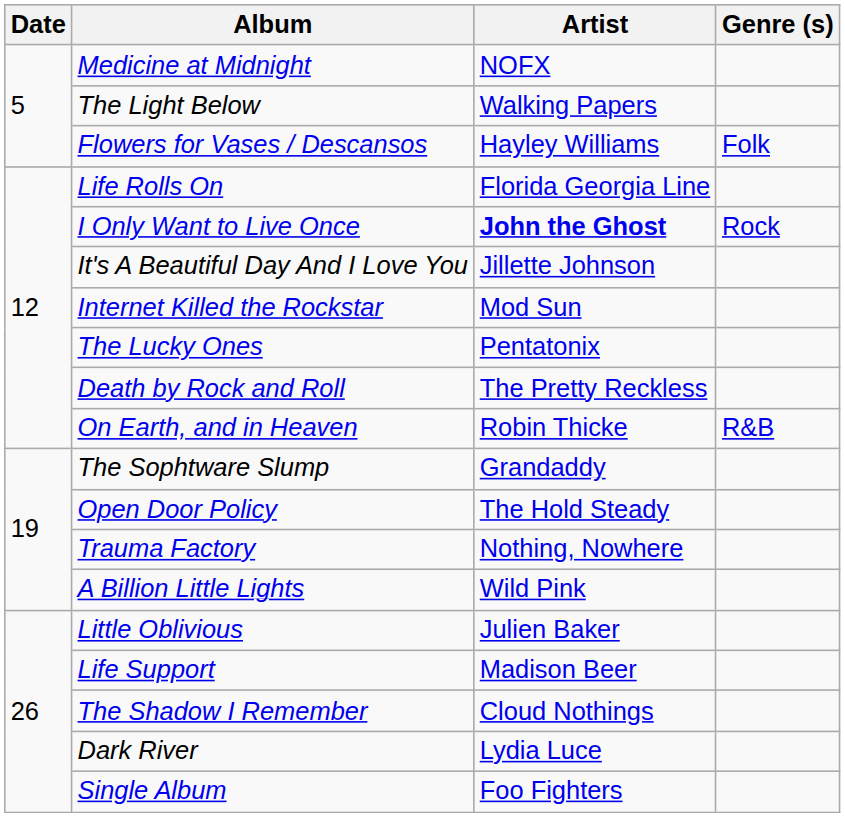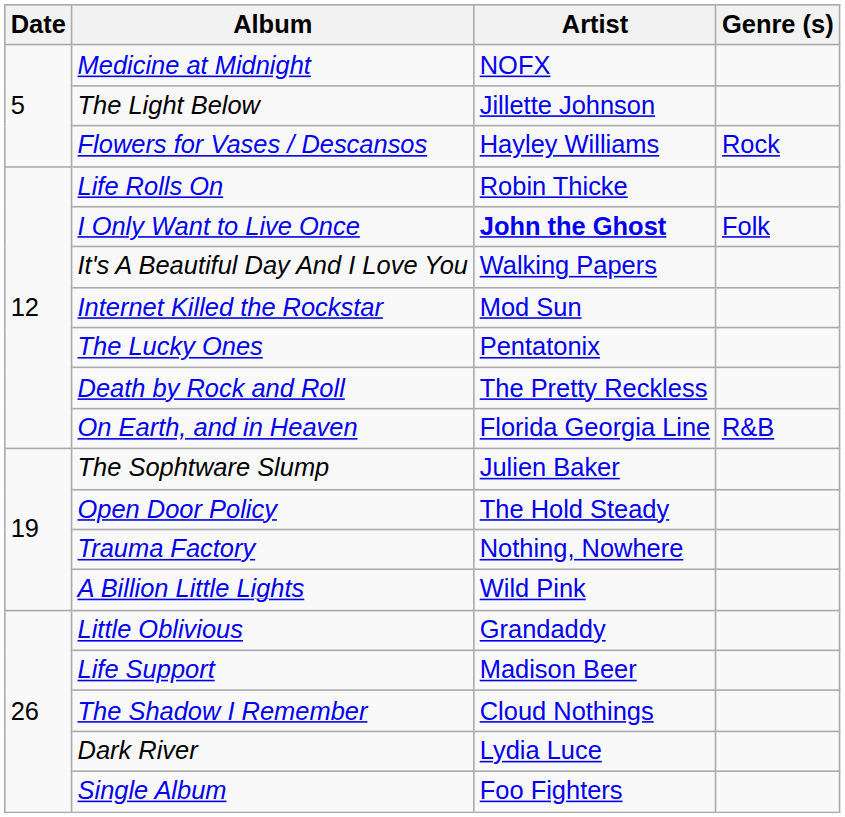The Light Below | Artist: Walking Papers -> Jillette Johnson
Flowers for Vases / Descansos | Genre (s): Folk -> Rock
Life Rolls On | Artist: Florida Georgia Line -> Robin Thicke
I Only Want to Live Once | Genre (s): Rock -> Folk
It's A Beautiful Day And I Love You | Artist: Jillette Johnson -> Walking Papers
On Earth, and in Heaven | Artist: Robin Thicke -> Florida Georgia Line
The Sophtware Slump | Artist: Grandaddy -> Julien Baker
Little Oblivious | Artist: Julien Baker -> Grandaddy
